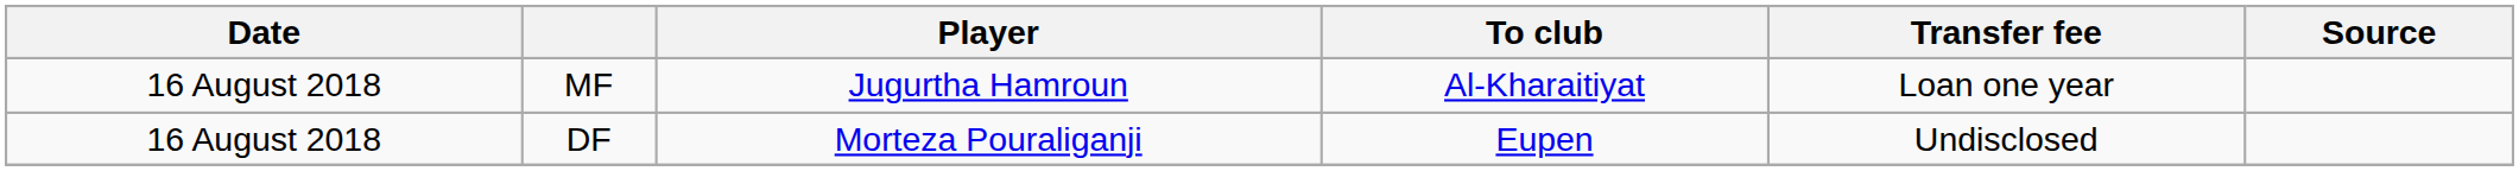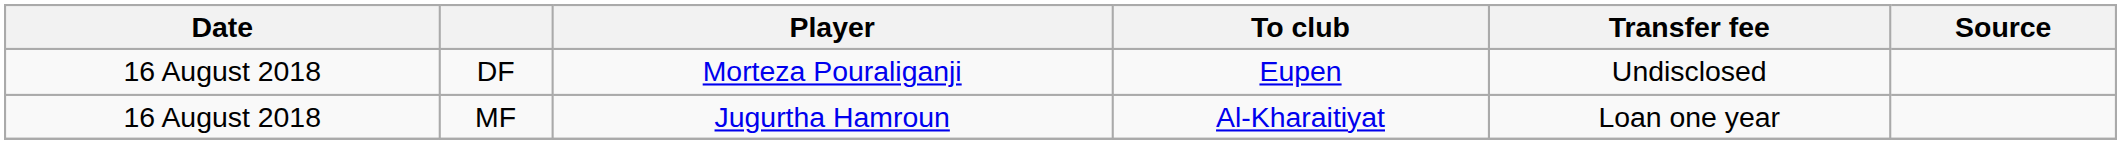rows swapped: MF <-> DF
